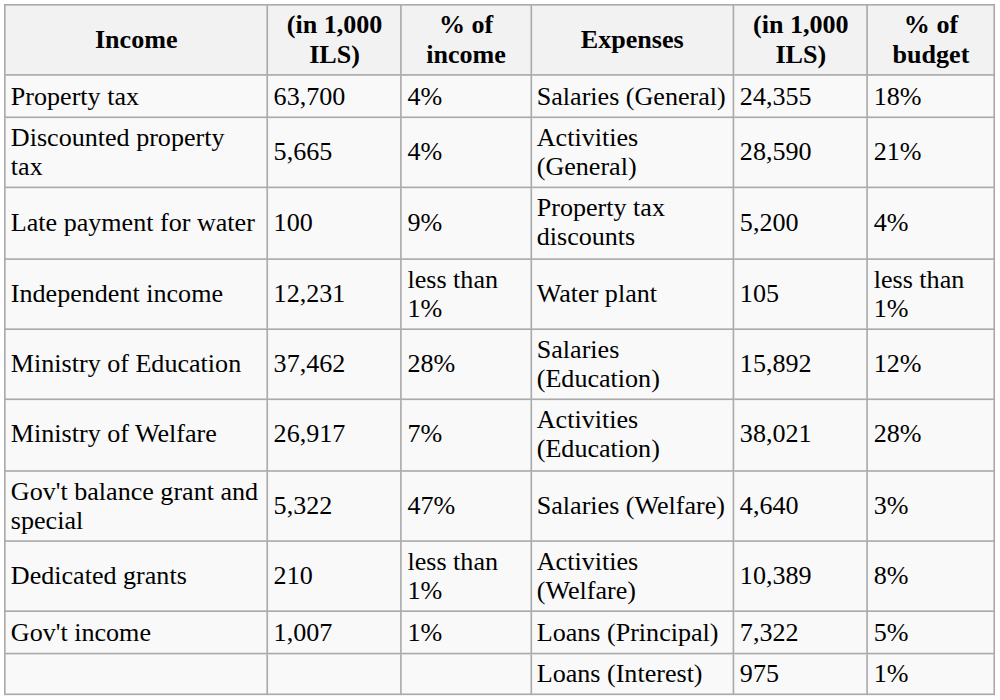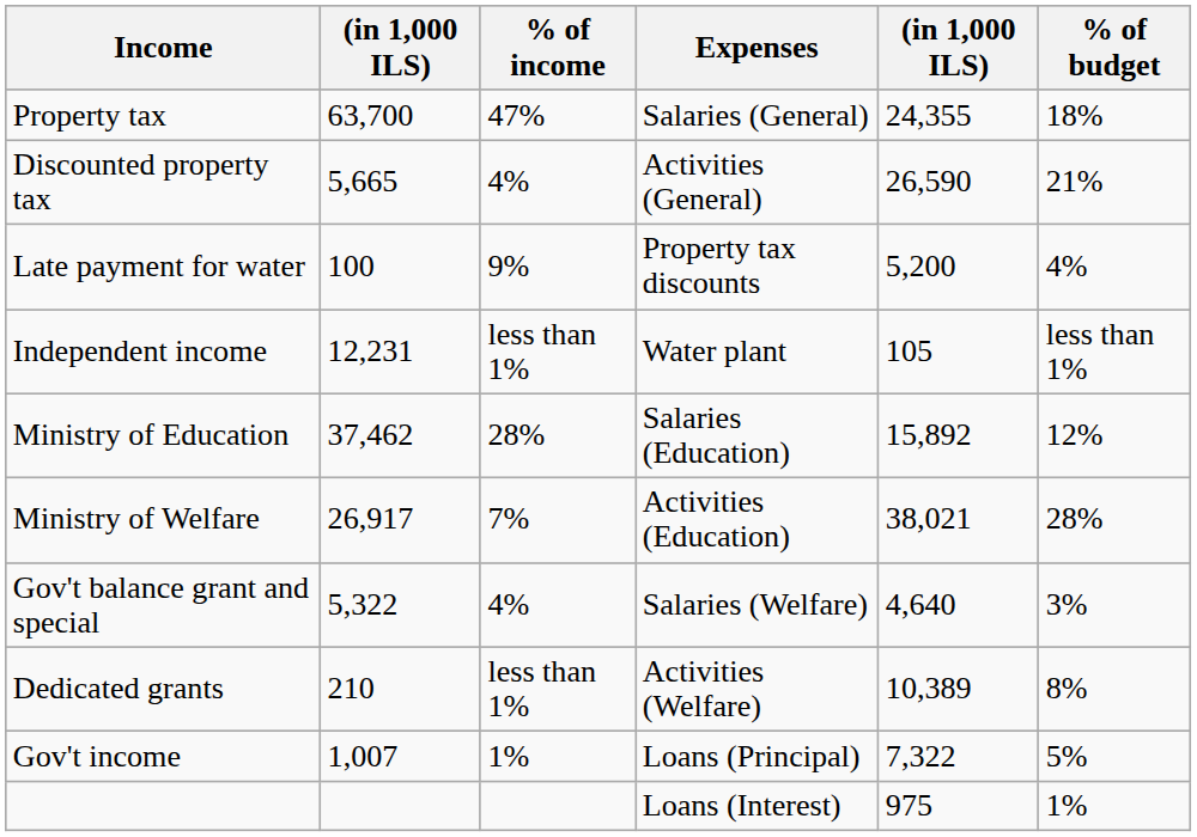Property tax | % of income: 4% -> 47%
Discounted property tax | column 5: 28,590 -> 26,590
Gov't balance grant and special | % of income: 47% -> 4%
